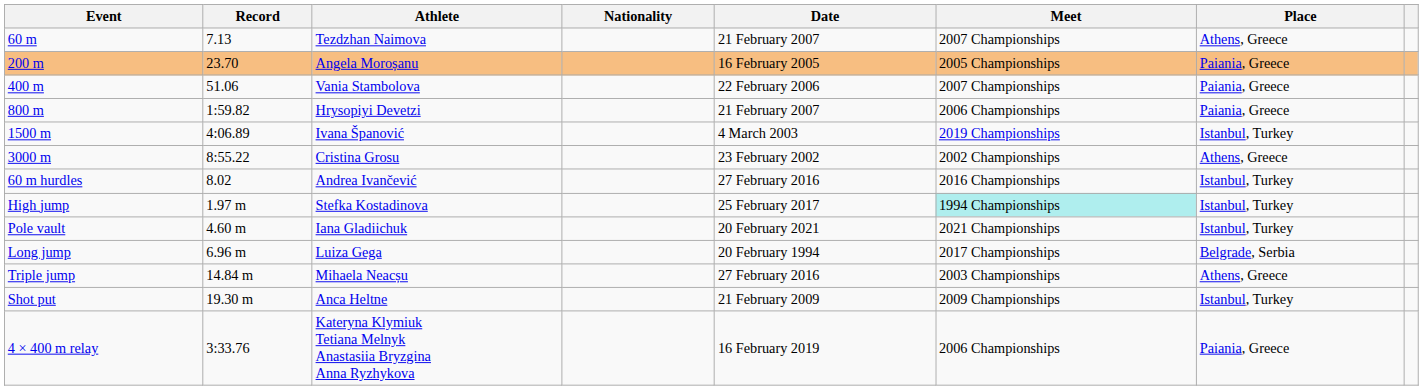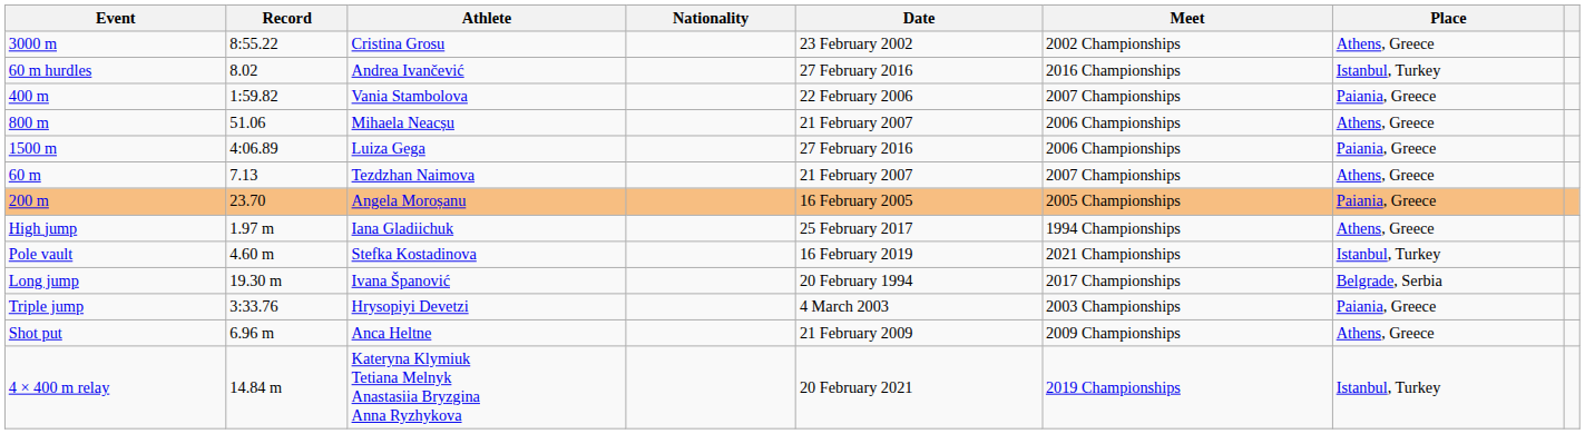rows swapped: 60 m <-> 3000 m
rows swapped: 200 m <-> 60 m hurdles
400 m | Record: 51.06 -> 1:59.82
800 m | Record: 1:59.82 -> 51.06
800 m | Athlete: Hrysopiyi Devetzi -> Mihaela Neacșu
800 m | Place: Paiania, Greece -> Athens, Greece
1500 m | Athlete: Ivana Španović -> Luiza Gega
1500 m | Date: 4 March 2003 -> 27 February 2016
1500 m | Meet: 2019 Championships -> 2006 Championships
1500 m | Place: Istanbul, Turkey -> Paiania, Greece
High jump | Athlete: Stefka Kostadinova -> Iana Gladiichuk
High jump | Meet: paleturquoise background -> no background
High jump | Place: Istanbul, Turkey -> Athens, Greece
Pole vault | Athlete: Iana Gladiichuk -> Stefka Kostadinova
Pole vault | Date: 20 February 2021 -> 16 February 2019
Long jump | Record: 6.96 m -> 19.30 m
Long jump | Athlete: Luiza Gega -> Ivana Španović
Triple jump | Record: 14.84 m -> 3:33.76
Triple jump | Athlete: Mihaela Neacșu -> Hrysopiyi Devetzi
Triple jump | Date: 27 February 2016 -> 4 March 2003
Triple jump | Place: Athens, Greece -> Paiania, Greece
Shot put | Record: 19.30 m -> 6.96 m
Shot put | Place: Istanbul, Turkey -> Athens, Greece
4 × 400 m relay | Record: 3:33.76 -> 14.84 m
4 × 400 m relay | Date: 16 February 2019 -> 20 February 2021
4 × 400 m relay | Meet: 2006 Championships -> 2019 Championships
4 × 400 m relay | Place: Paiania, Greece -> Istanbul, Turkey
